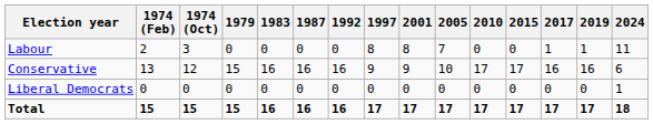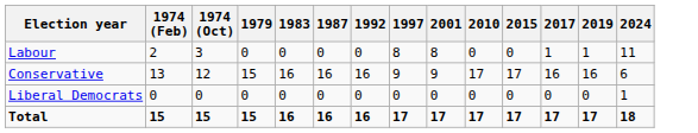- column: 2005 | 7 | 10 | 0 | 17
